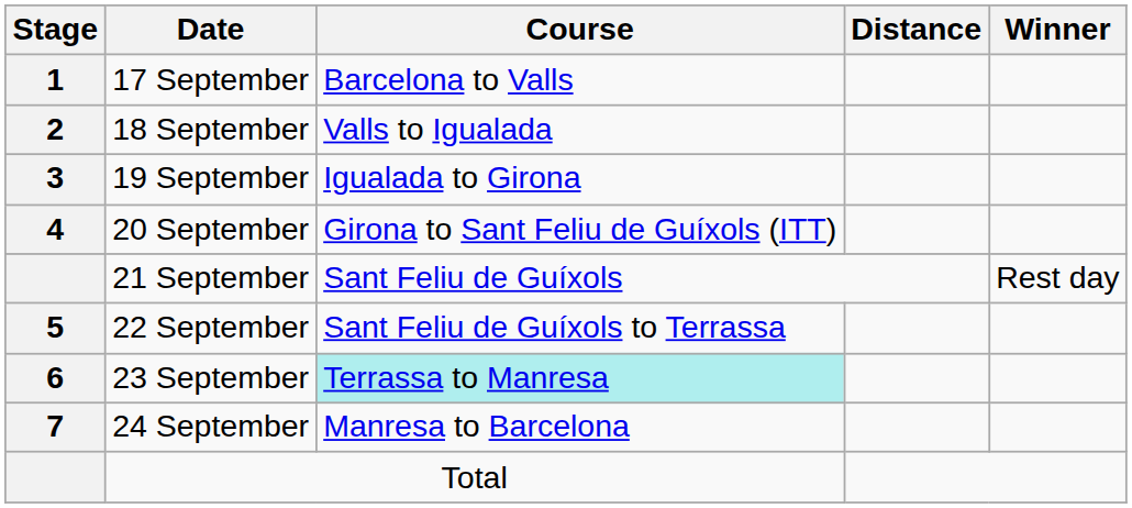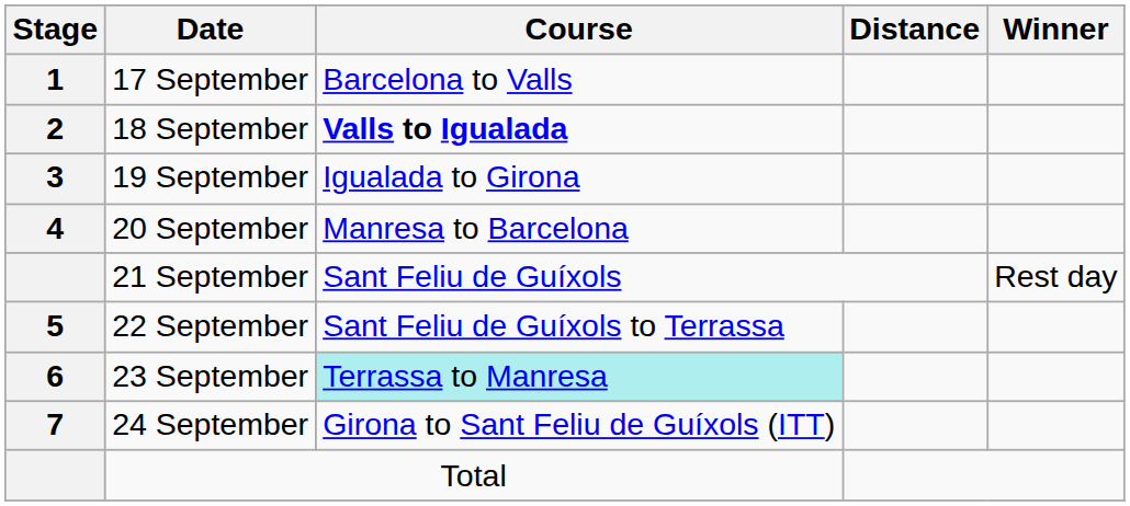18 September | Course: normal -> bold
20 September | Course: Girona to Sant Feliu de Guíxols (ITT) -> Manresa to Barcelona
24 September | Course: Manresa to Barcelona -> Girona to Sant Feliu de Guíxols (ITT)
